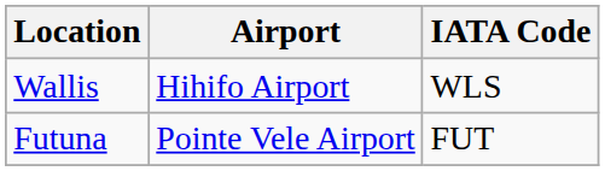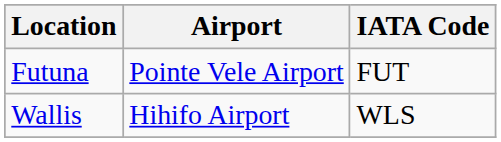rows swapped: Futuna <-> Wallis
